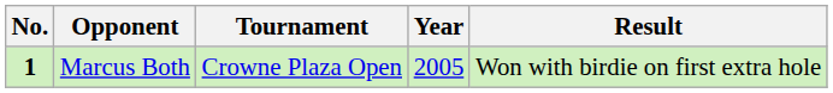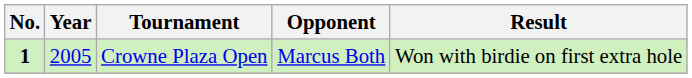columns swapped: Year <-> Opponent
